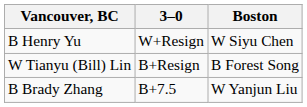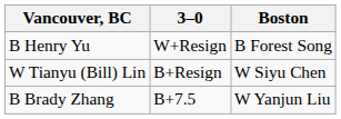B Henry Yu | Boston: W Siyu Chen -> B Forest Song
W Tianyu (Bill) Lin | Boston: B Forest Song -> W Siyu Chen
